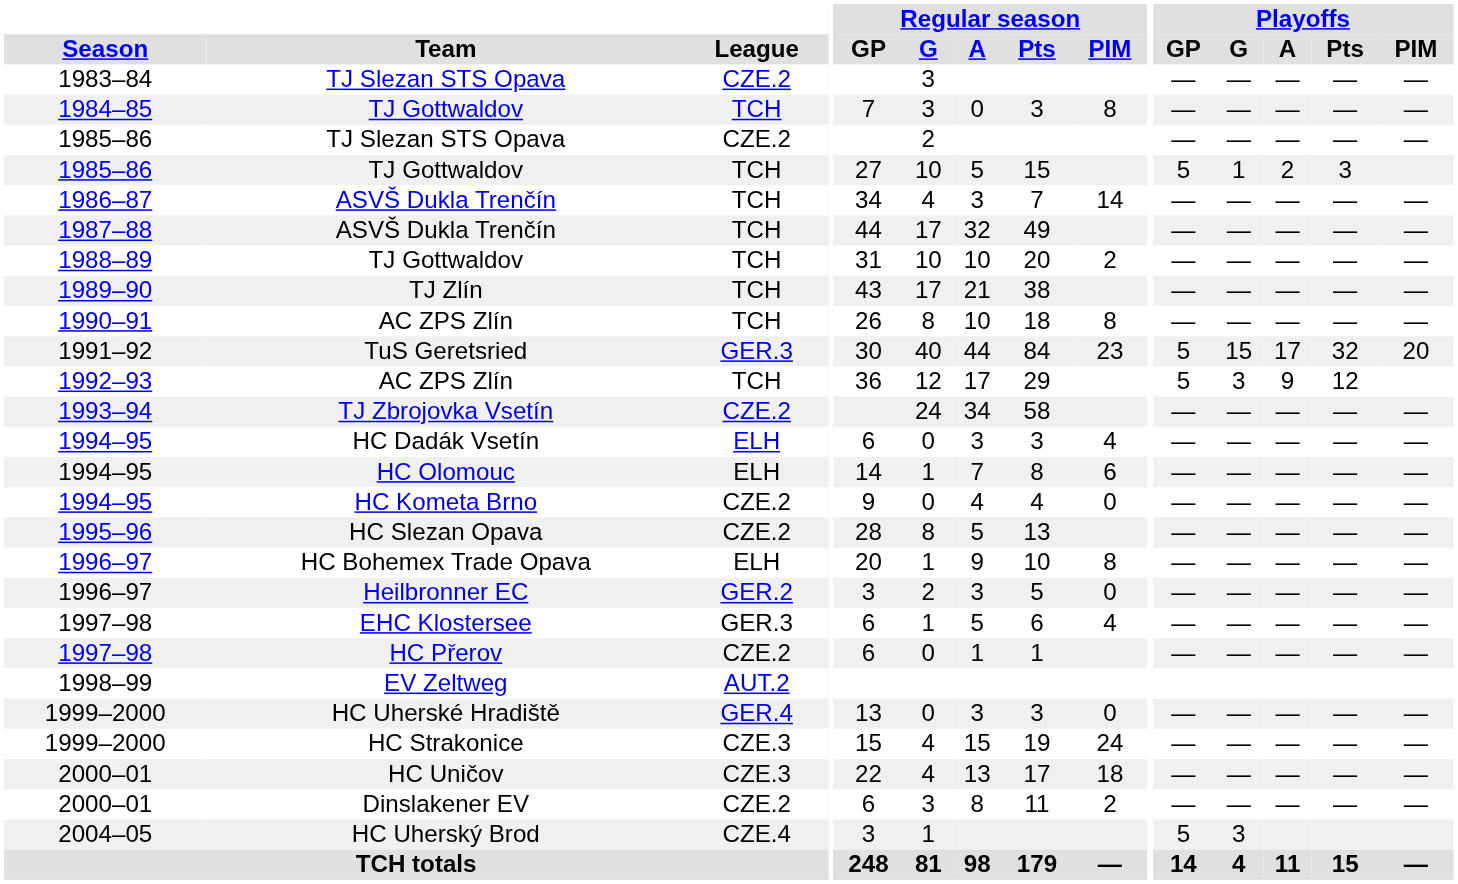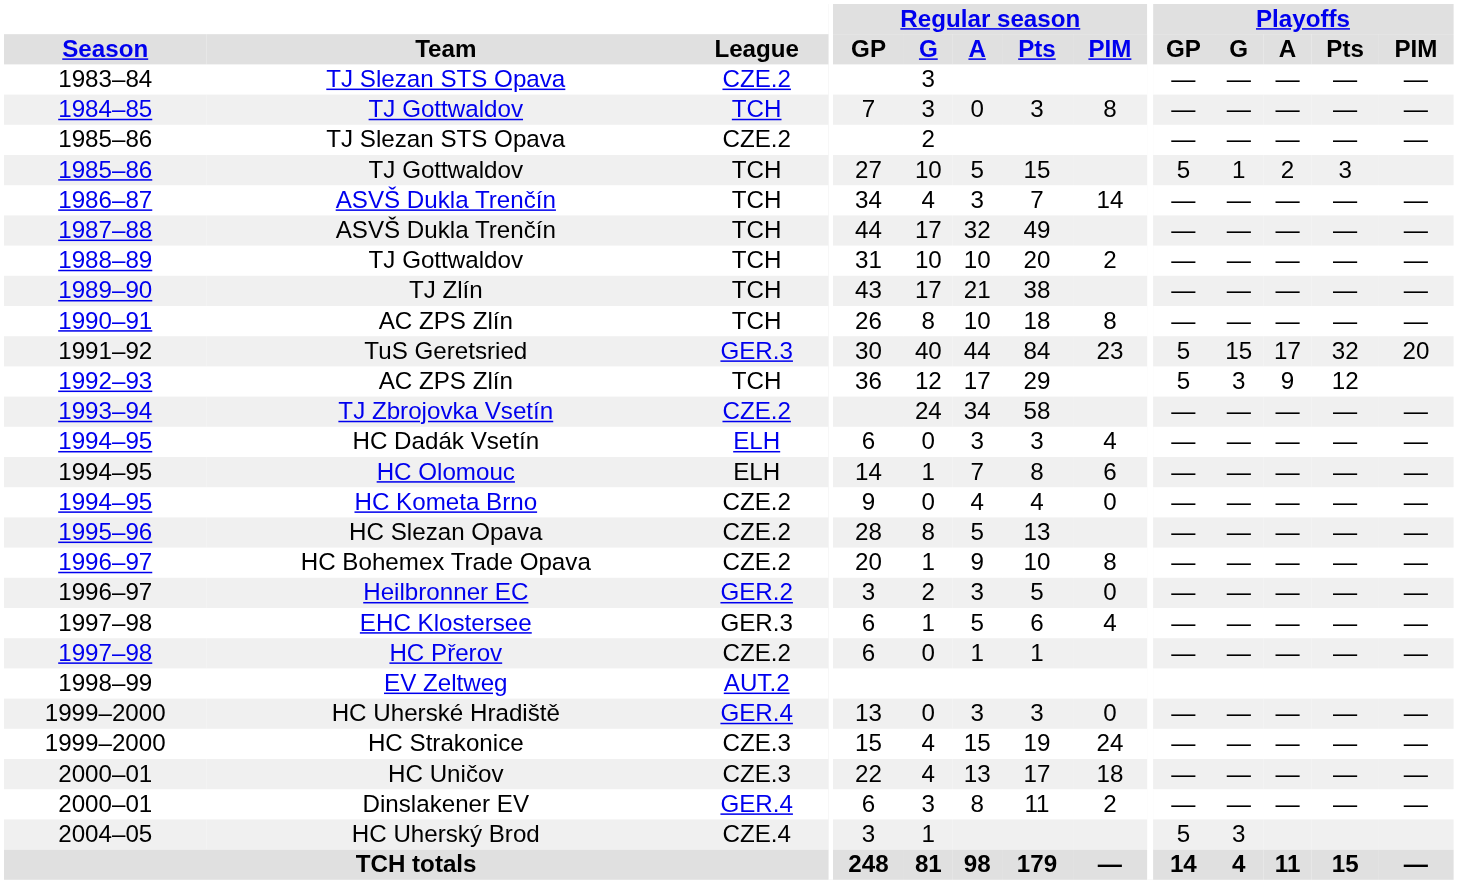HC Bohemex Trade Opava | League: ELH -> CZE.2
Dinslakener EV | League: CZE.2 -> GER.4
